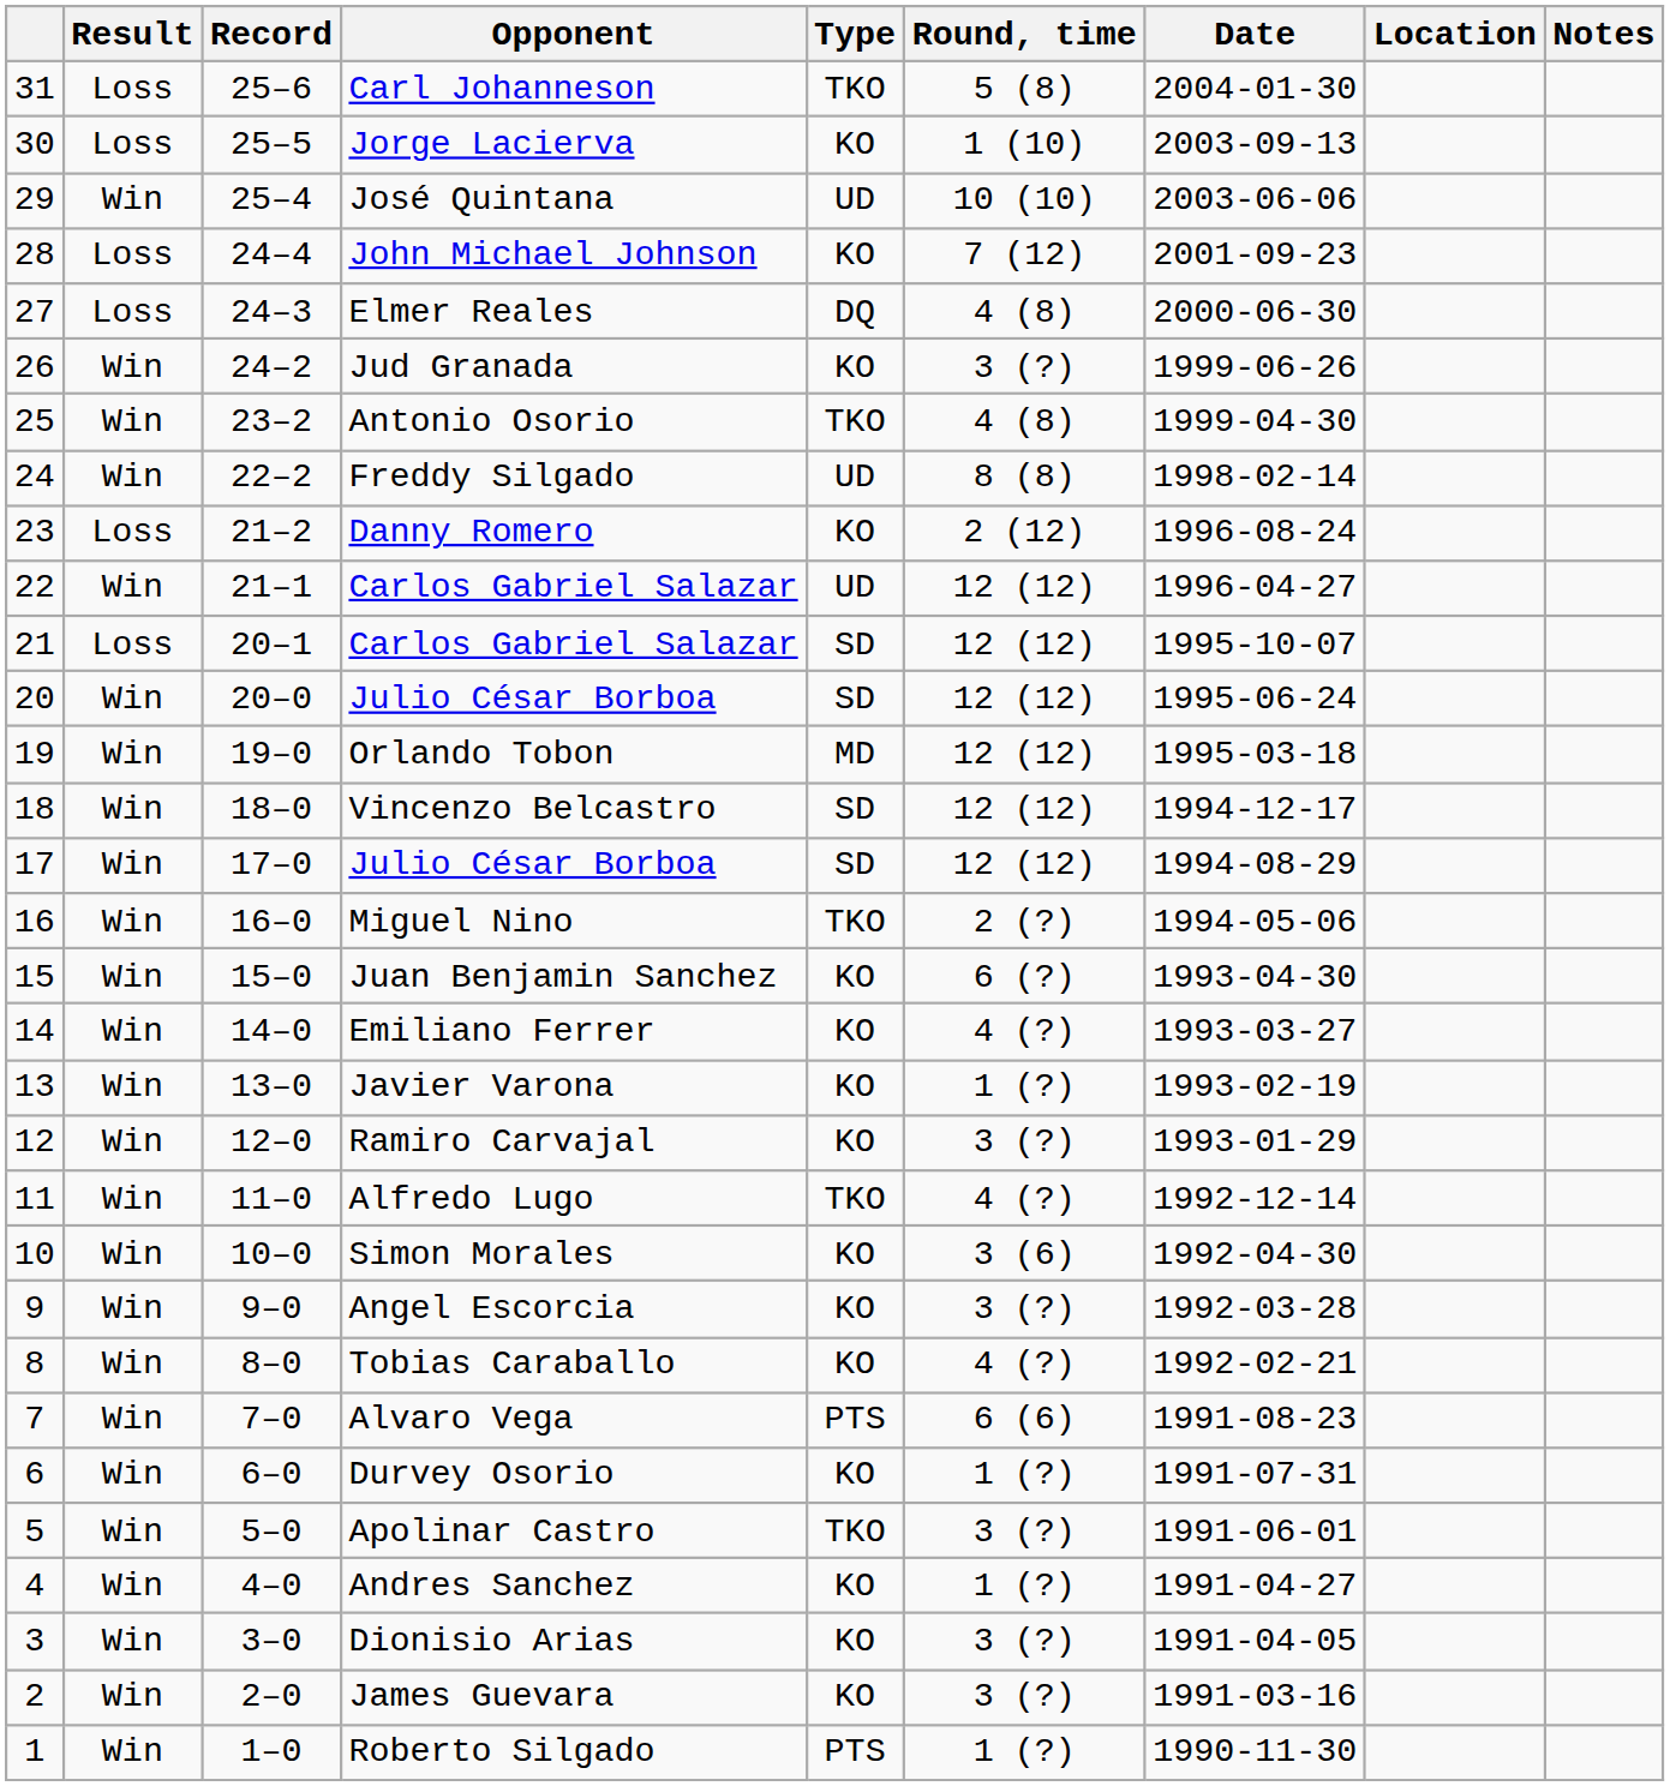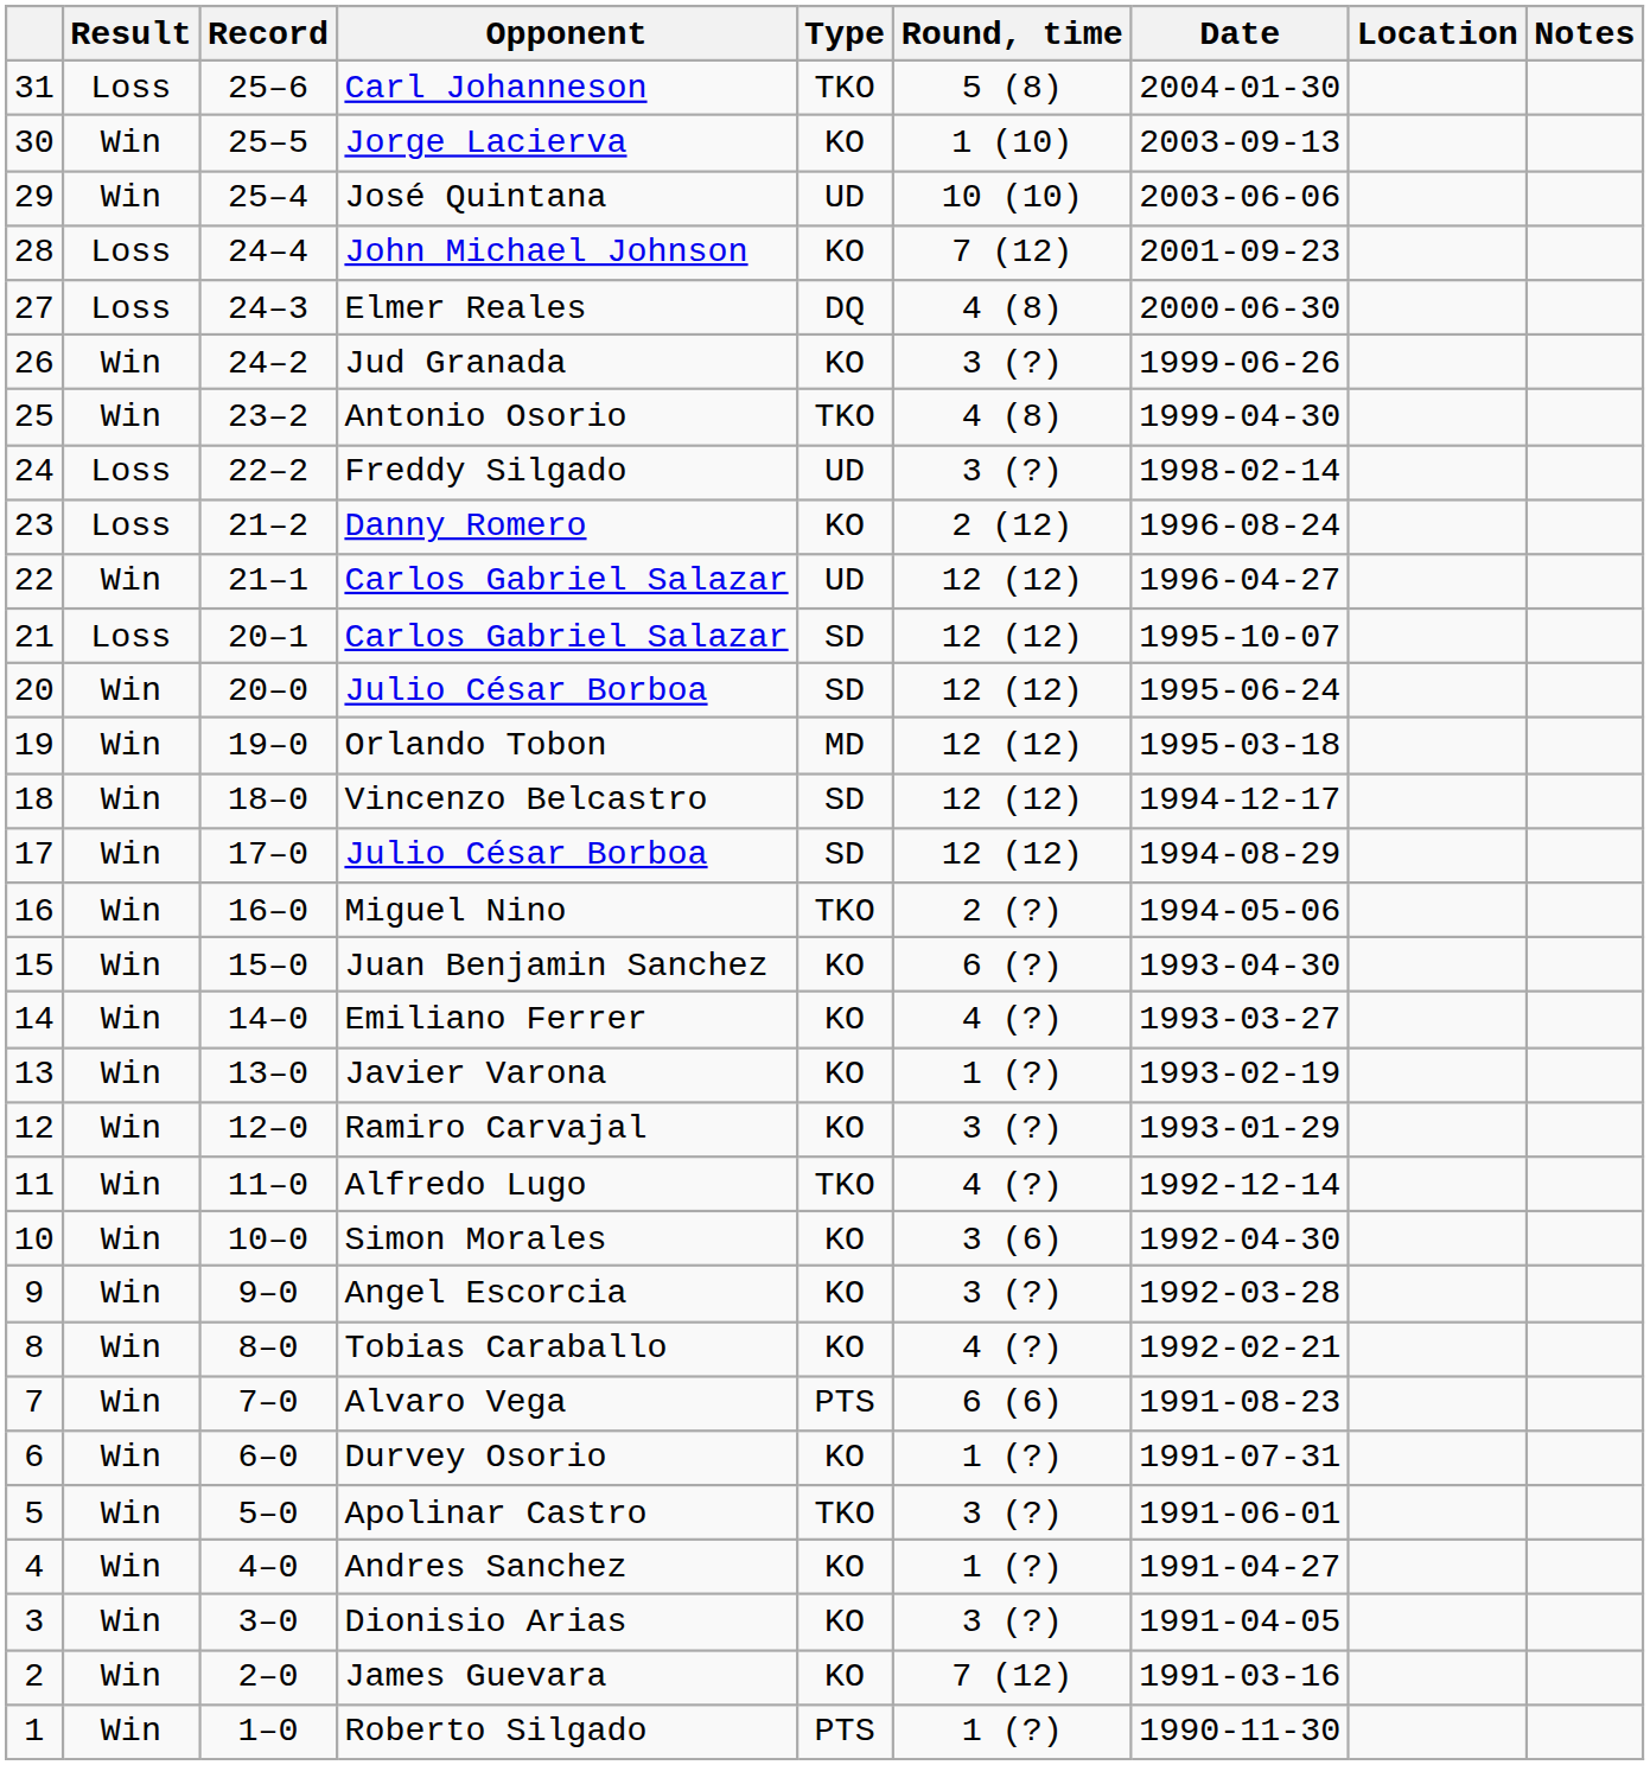Jorge Lacierva | Result: Loss -> Win
Freddy Silgado | Result: Win -> Loss
Freddy Silgado | Round, time: 8 (8) -> 3 (?)
James Guevara | Round, time: 3 (?) -> 7 (12)
